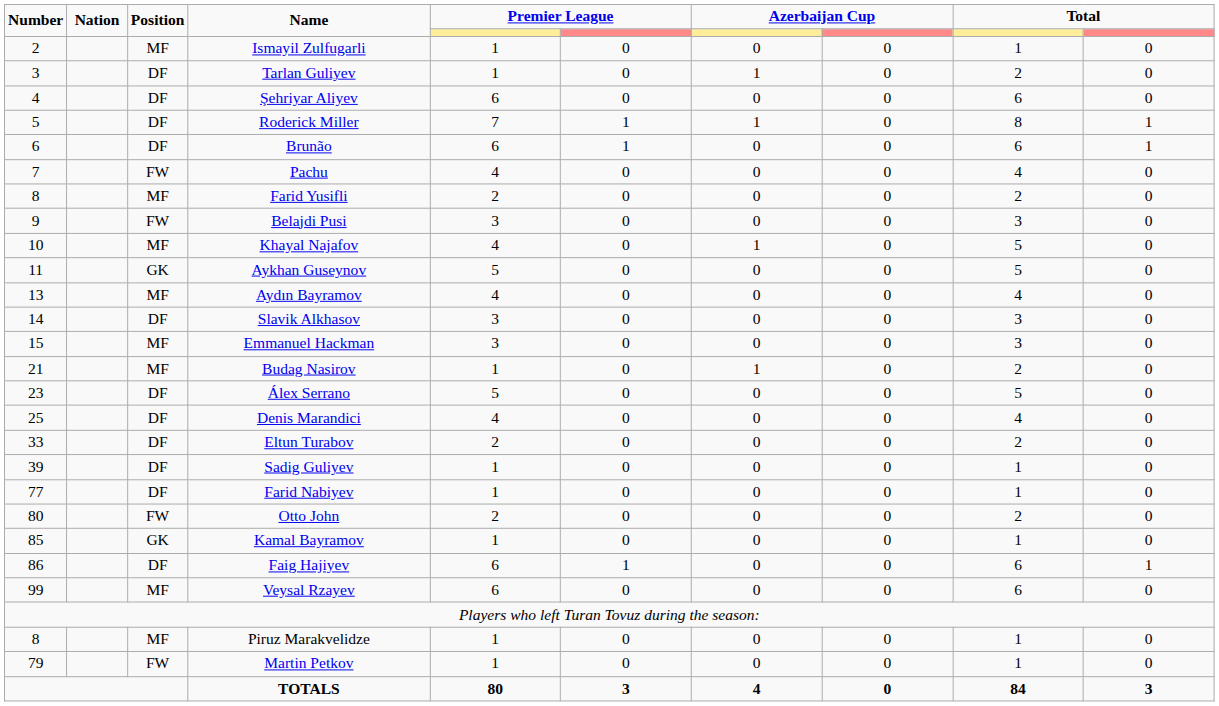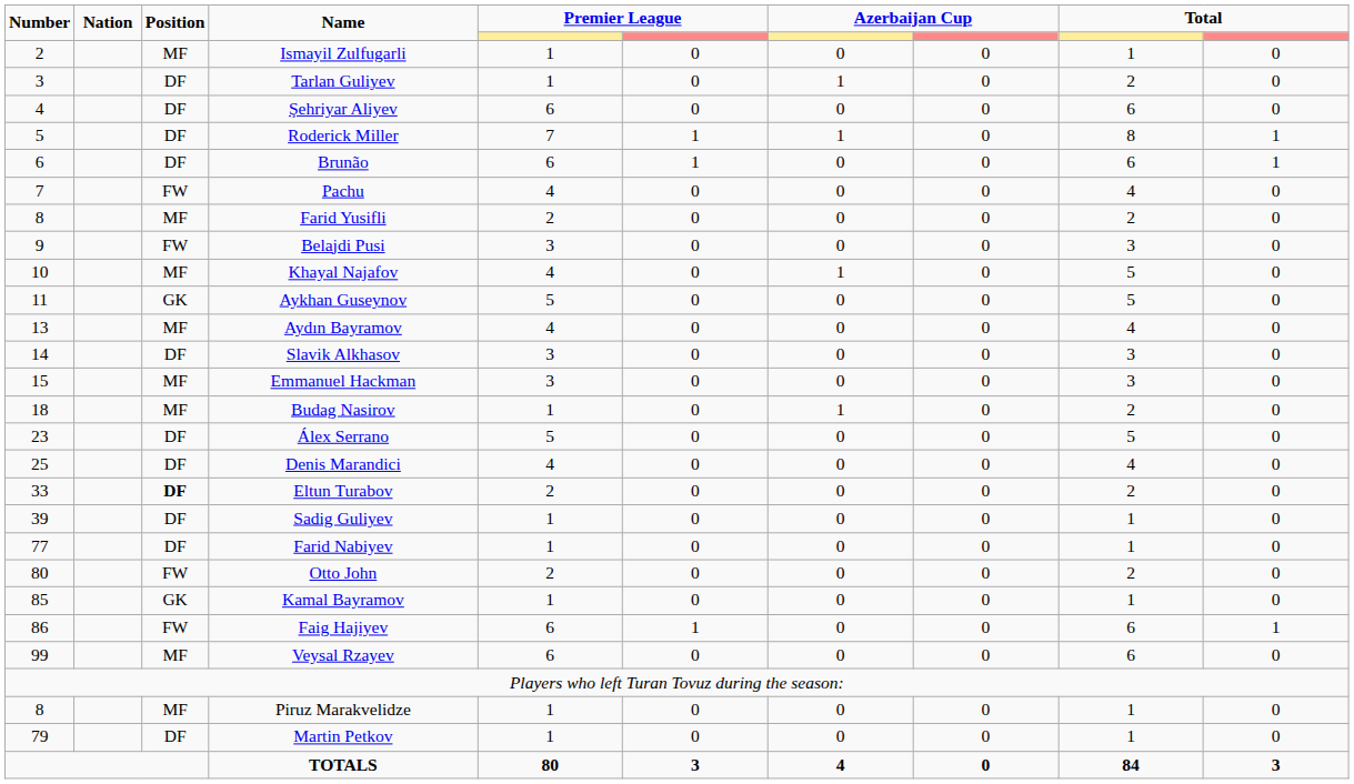Budag Nasirov | Number: 21 -> 18
Eltun Turabov | Position: normal -> bold
Faig Hajiyev | Position: DF -> FW
Martin Petkov | Position: FW -> DF
